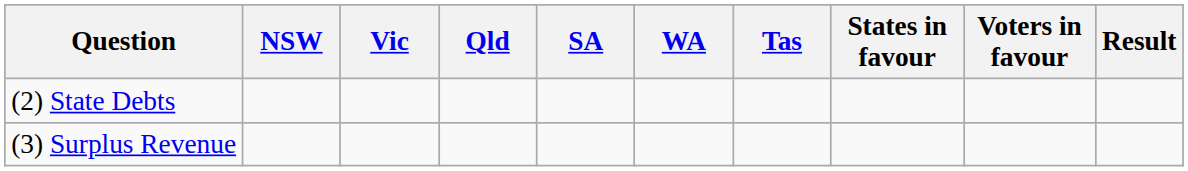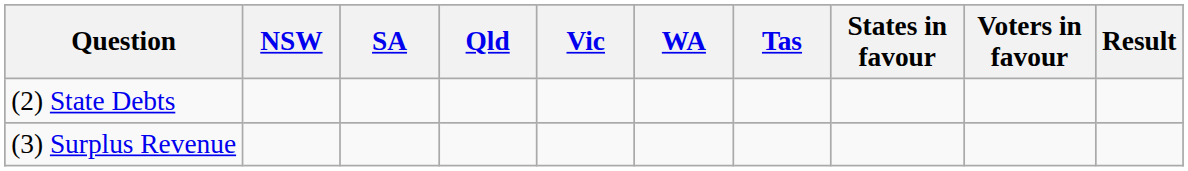columns swapped: Vic <-> SA
